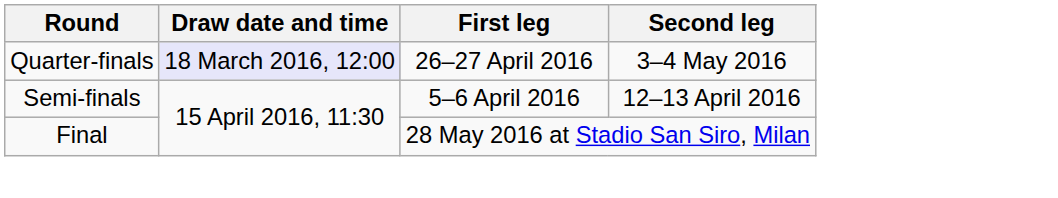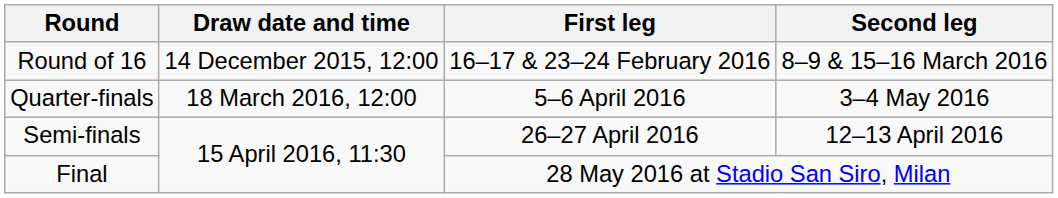+ row: Round of 16 | 14 December 2015, 12:00 | 16–17 & 23–24 February 2016 | 8–9 & 15–16 March 2016
Quarter-finals | Draw date and time: lavender background -> no background
Quarter-finals | First leg: 26–27 April 2016 -> 5–6 April 2016
Semi-finals | First leg: 5–6 April 2016 -> 26–27 April 2016
